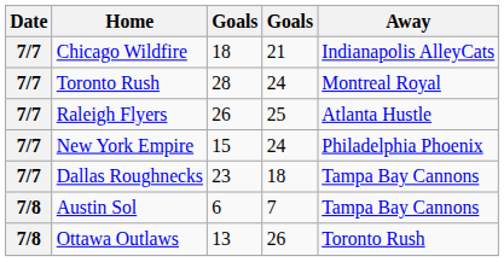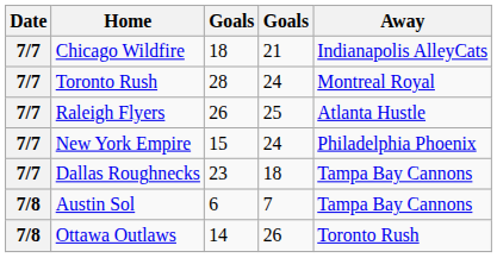Ottawa Outlaws | column 3: 13 -> 14
